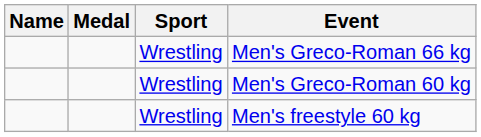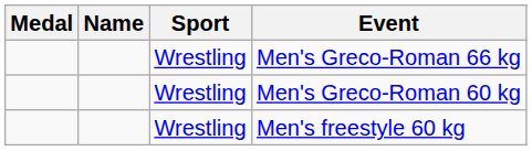columns swapped: Medal <-> Name
